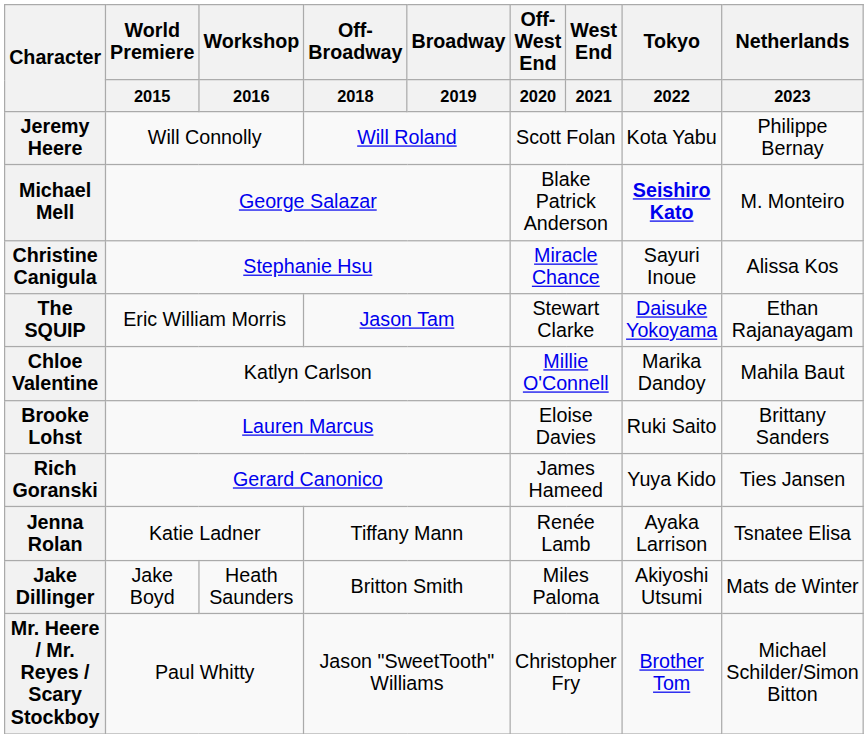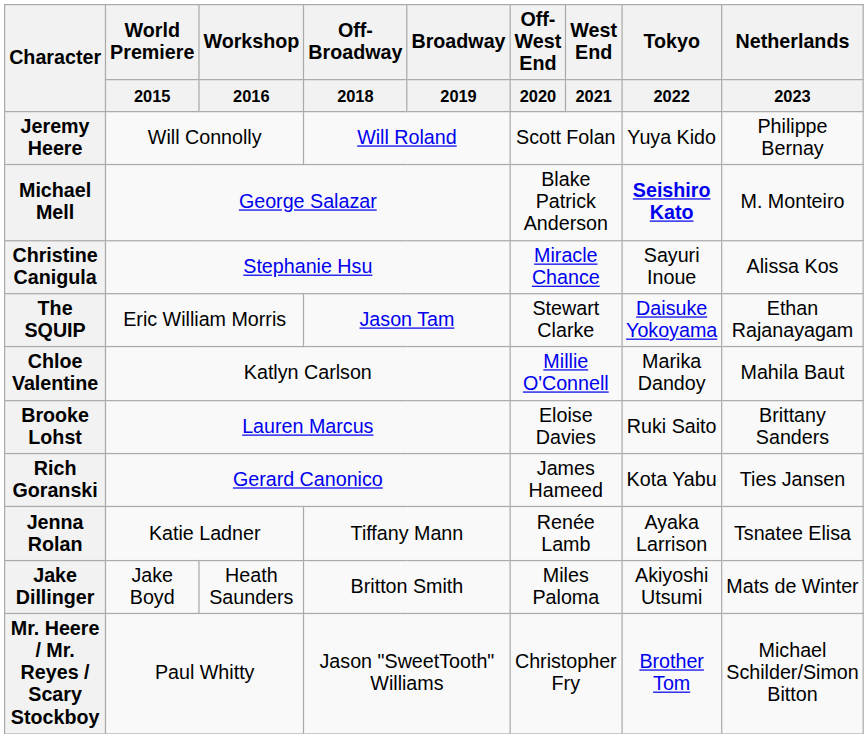Jeremy Heere | Tokyo / 2022: Kota Yabu -> Yuya Kido
Rich Goranski | Tokyo / 2022: Yuya Kido -> Kota Yabu
